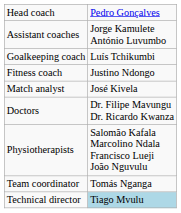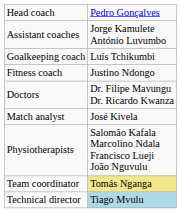rows swapped: Match analyst <-> Doctors
Team coordinator | column 2: no background -> khaki background
